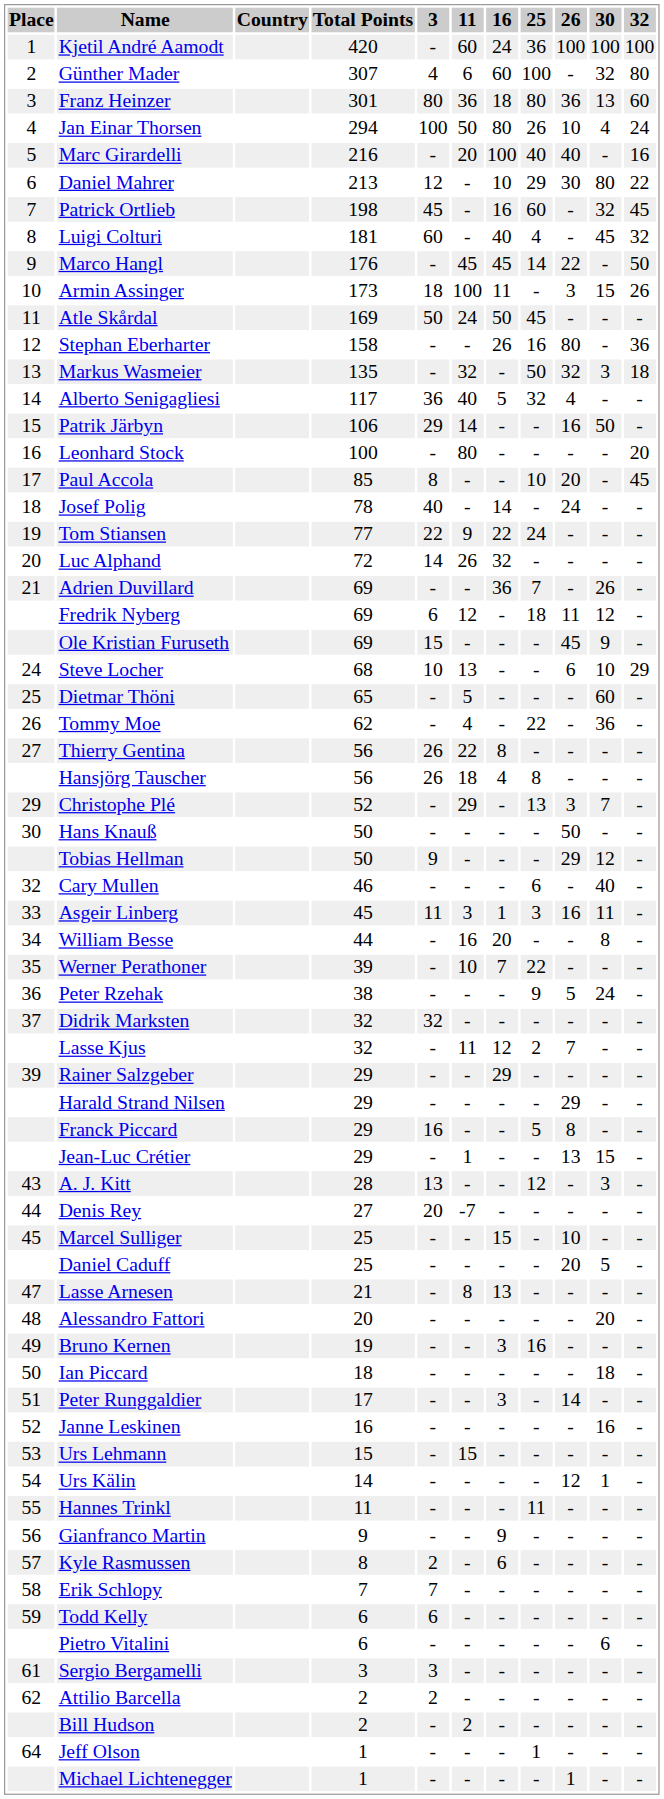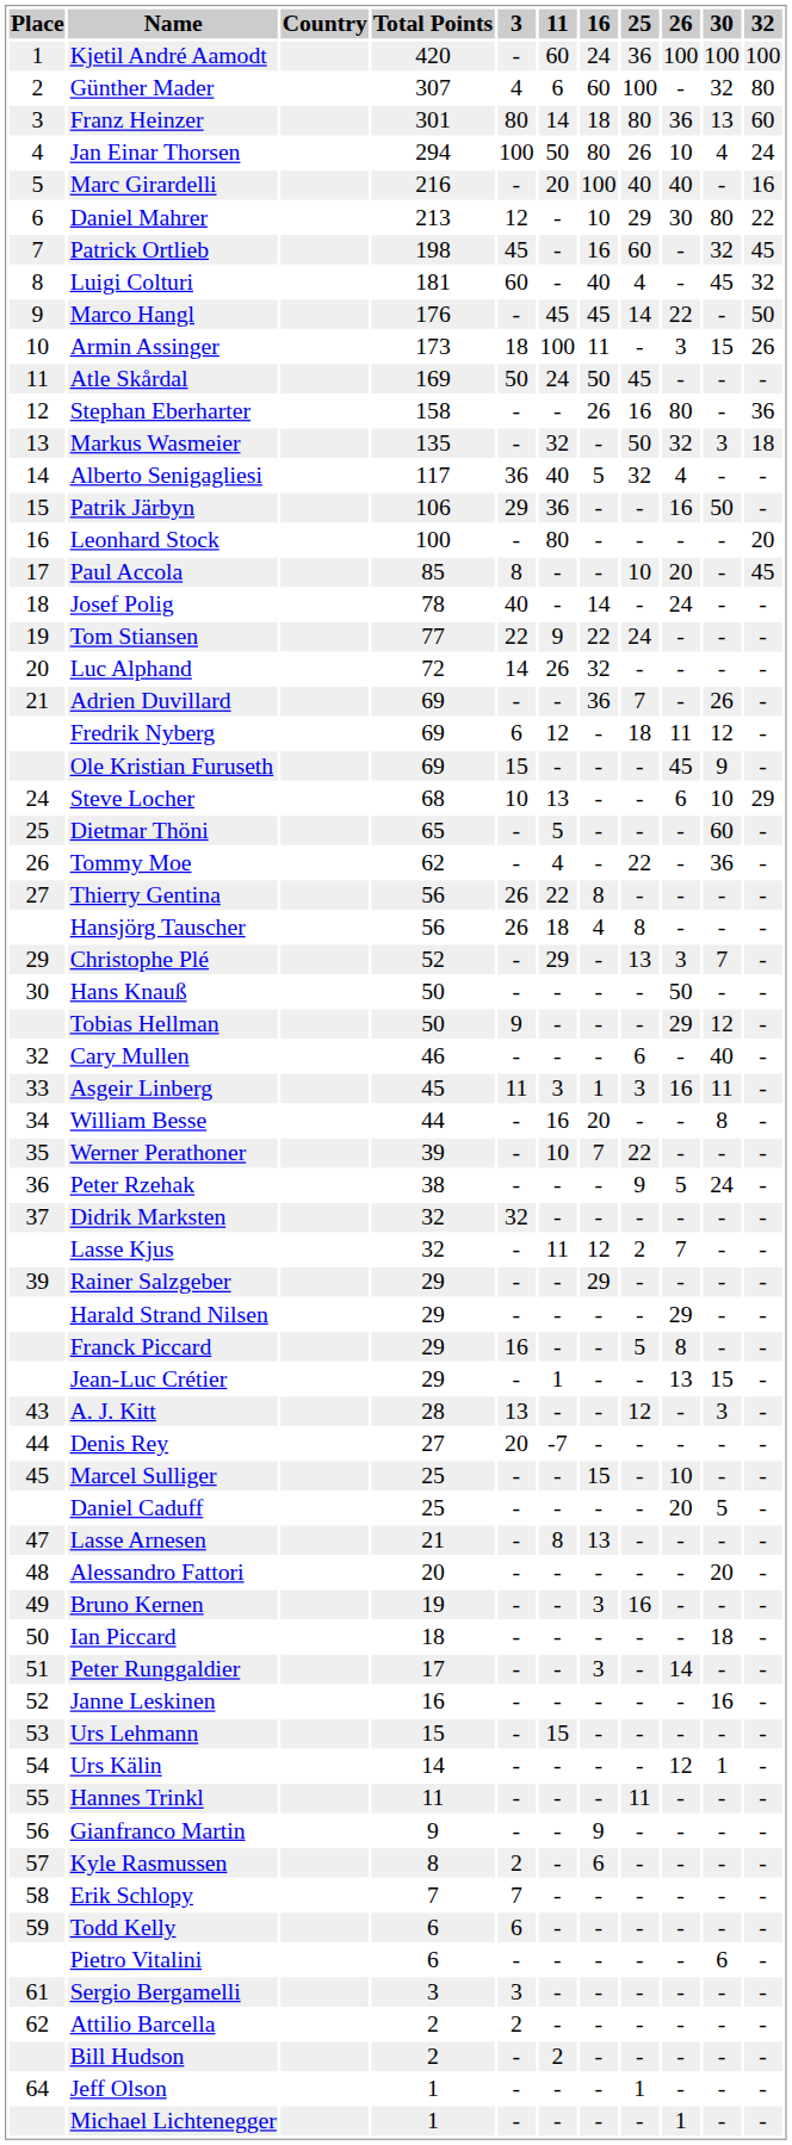Franz Heinzer | 11: 36 -> 14
Patrik Järbyn | 11: 14 -> 36
